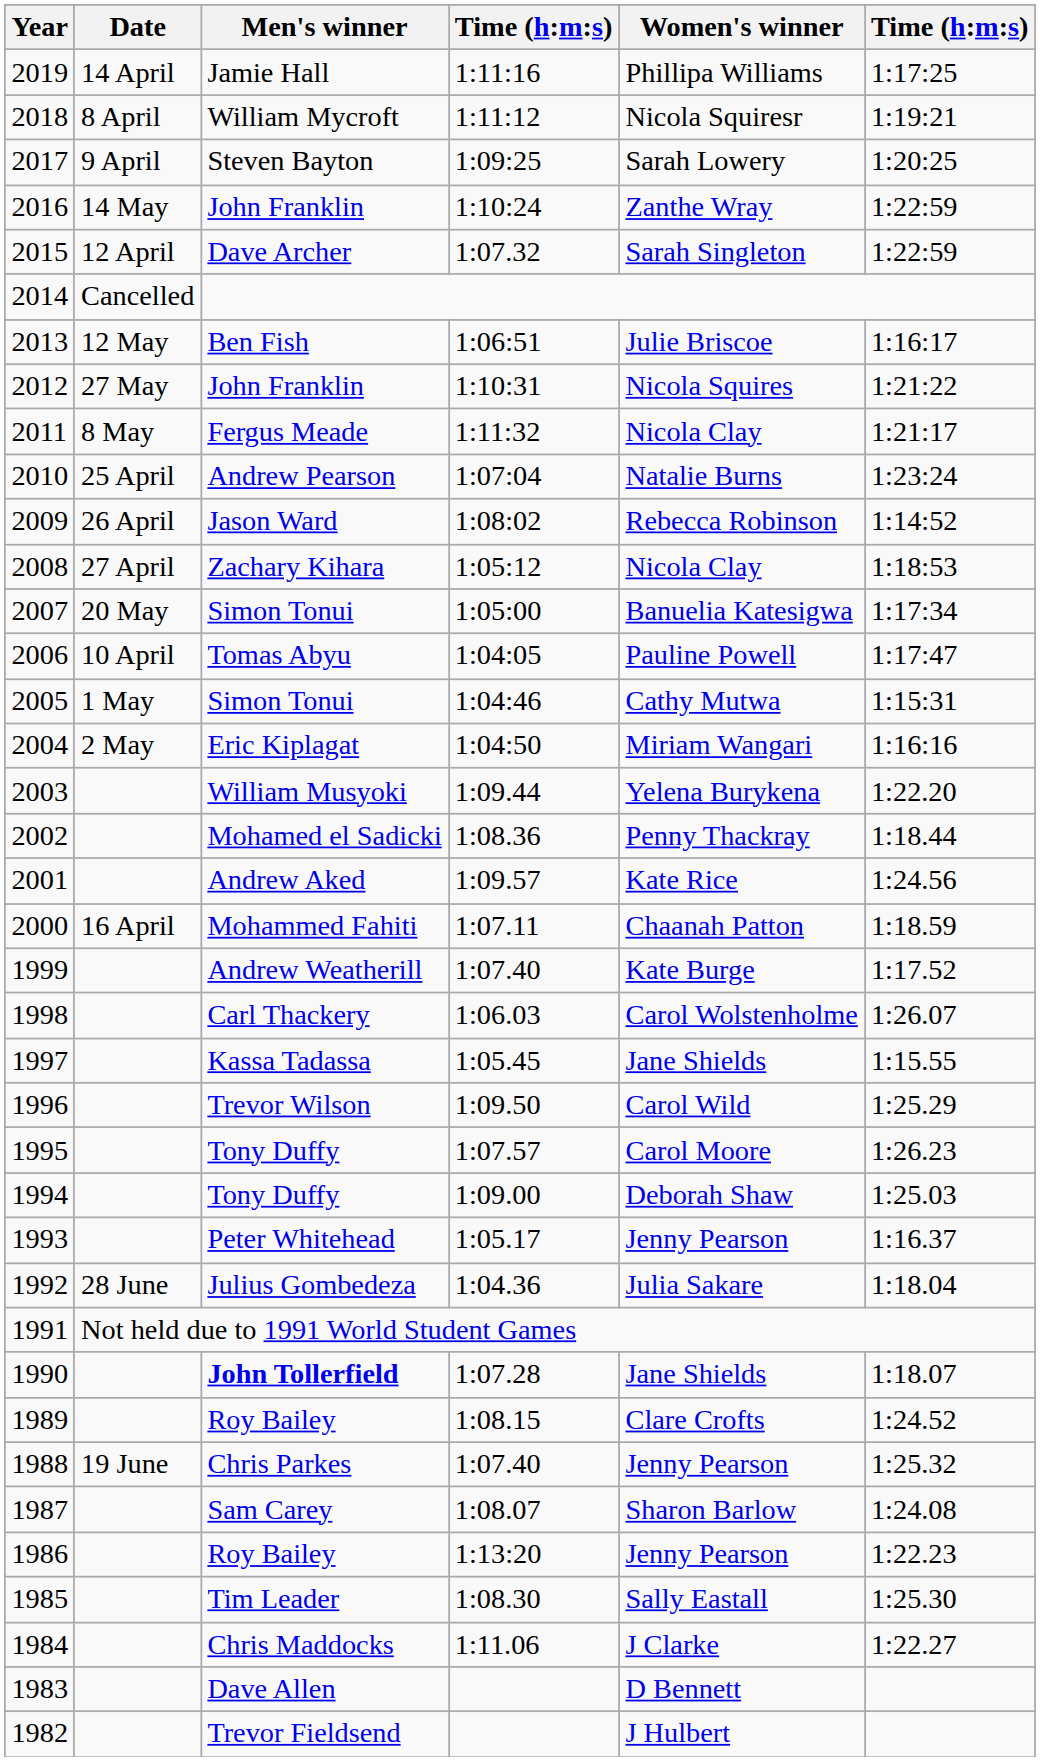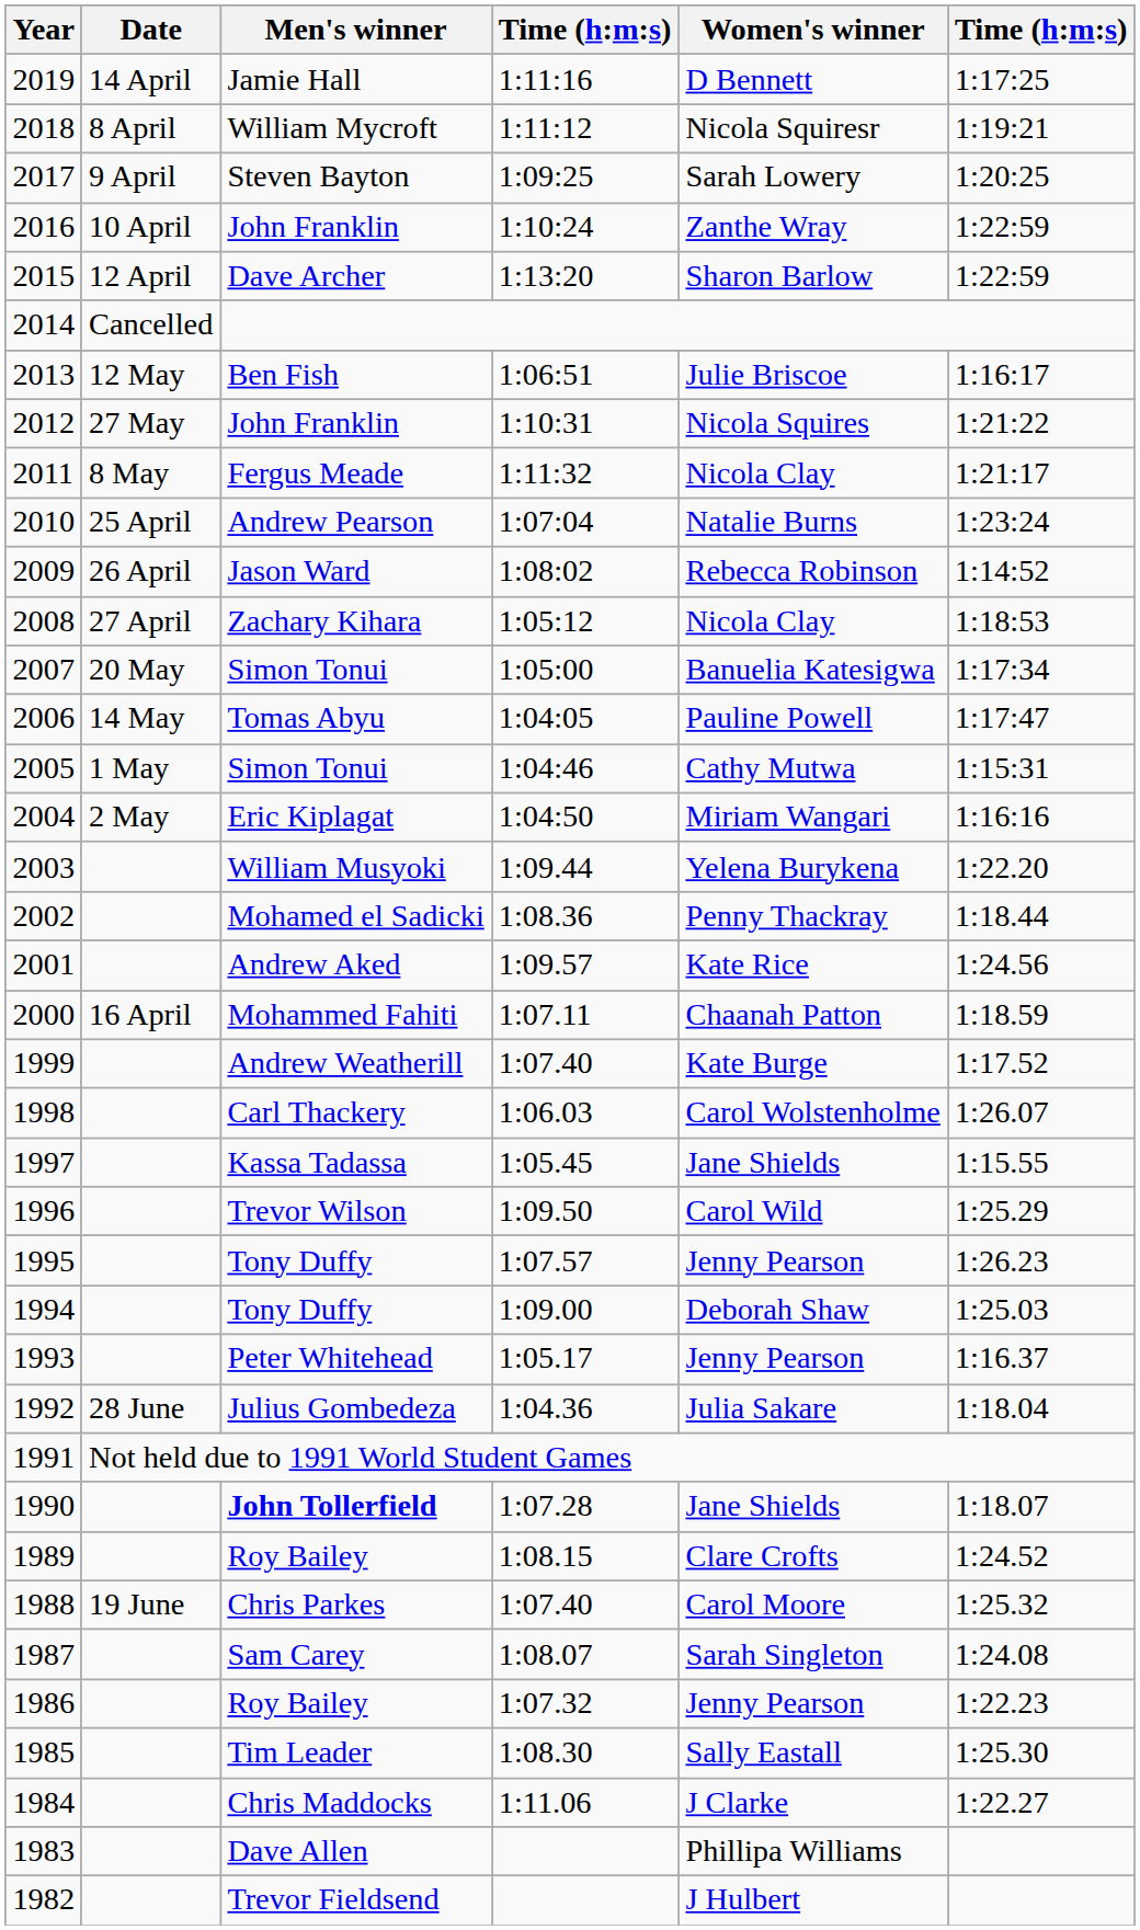2019 | Women's winner: Phillipa Williams -> D Bennett
2016 | Date: 14 May -> 10 April
2015 | column 4: 1:07.32 -> 1:13:20
2015 | Women's winner: Sarah Singleton -> Sharon Barlow
2006 | Date: 10 April -> 14 May
1995 | Women's winner: Carol Moore -> Jenny Pearson
1988 | Women's winner: Jenny Pearson -> Carol Moore
1987 | Women's winner: Sharon Barlow -> Sarah Singleton
1986 | column 4: 1:13:20 -> 1:07.32
1983 | Women's winner: D Bennett -> Phillipa Williams
